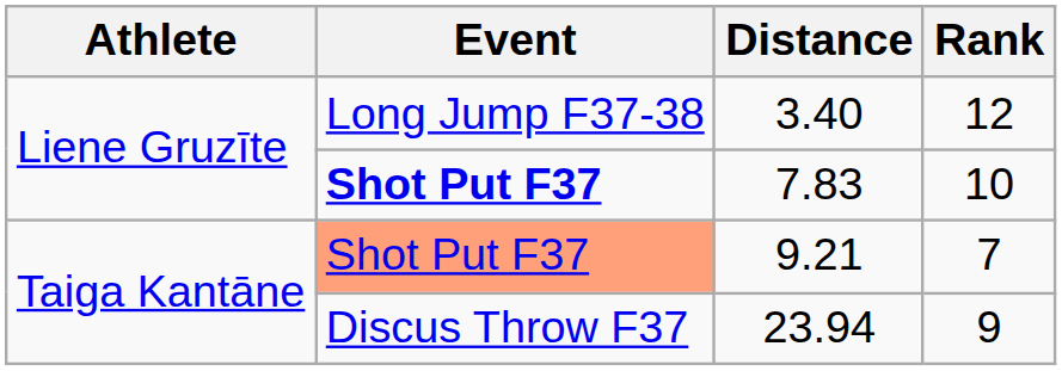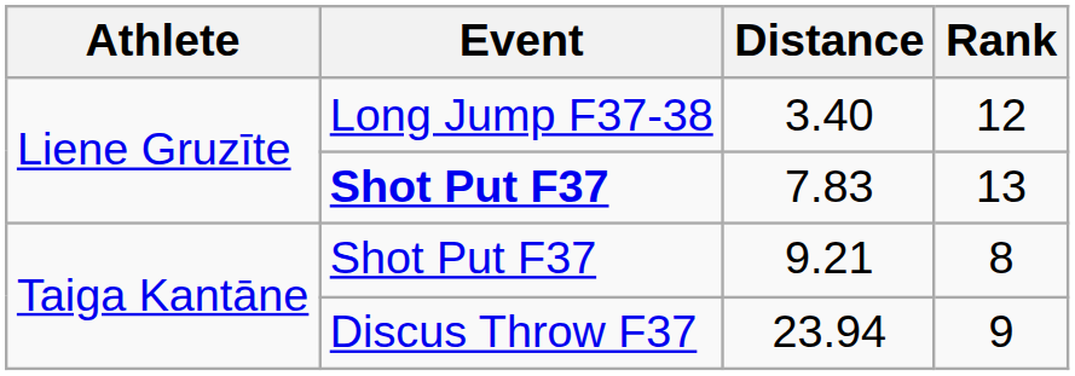7.83 | Rank: 10 -> 13
9.21 | Event: lightsalmon background -> no background
9.21 | Rank: 7 -> 8
